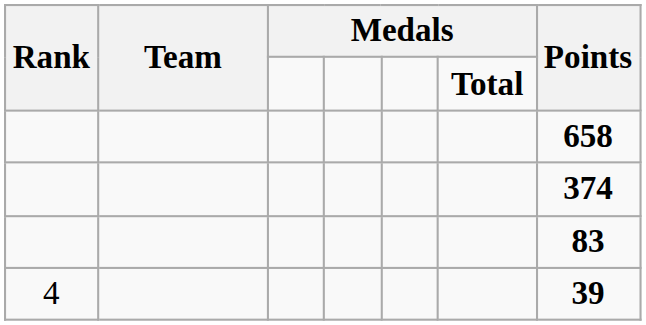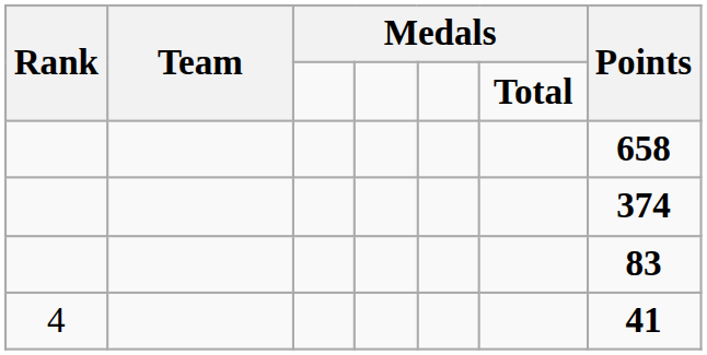4 | Points: 39 -> 41
